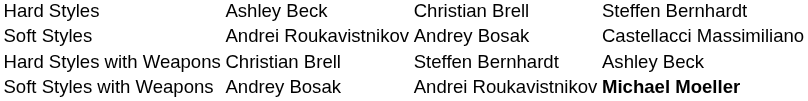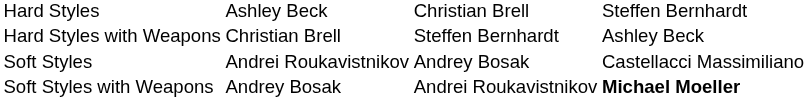rows swapped: Soft Styles <-> Hard Styles with Weapons
